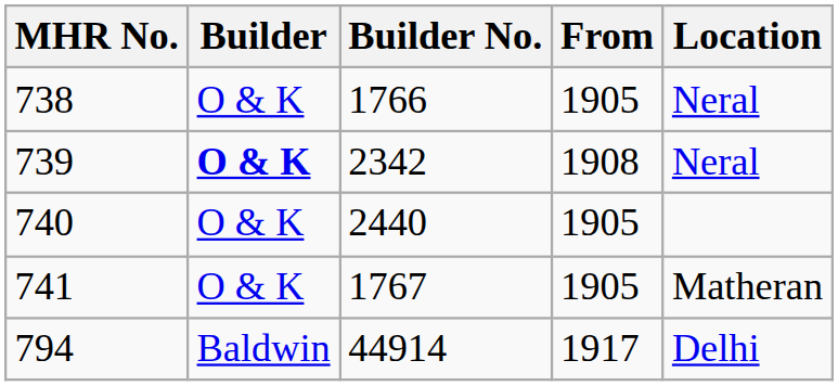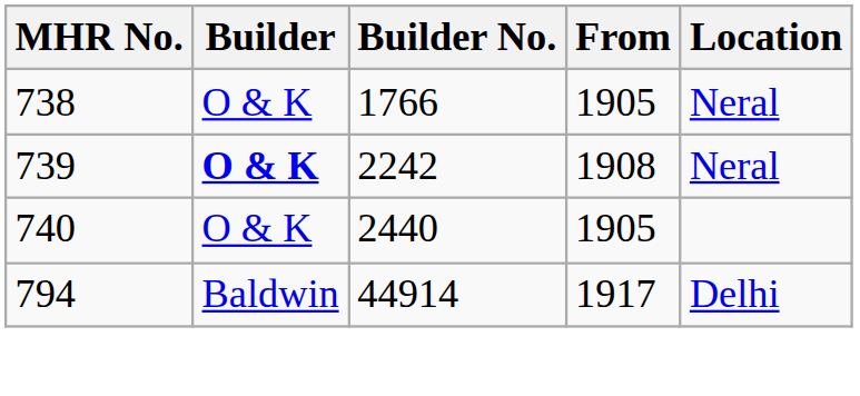739 | Builder No.: 2342 -> 2242
- row: 741 | O & K | 1767 | 1905 | Matheran
